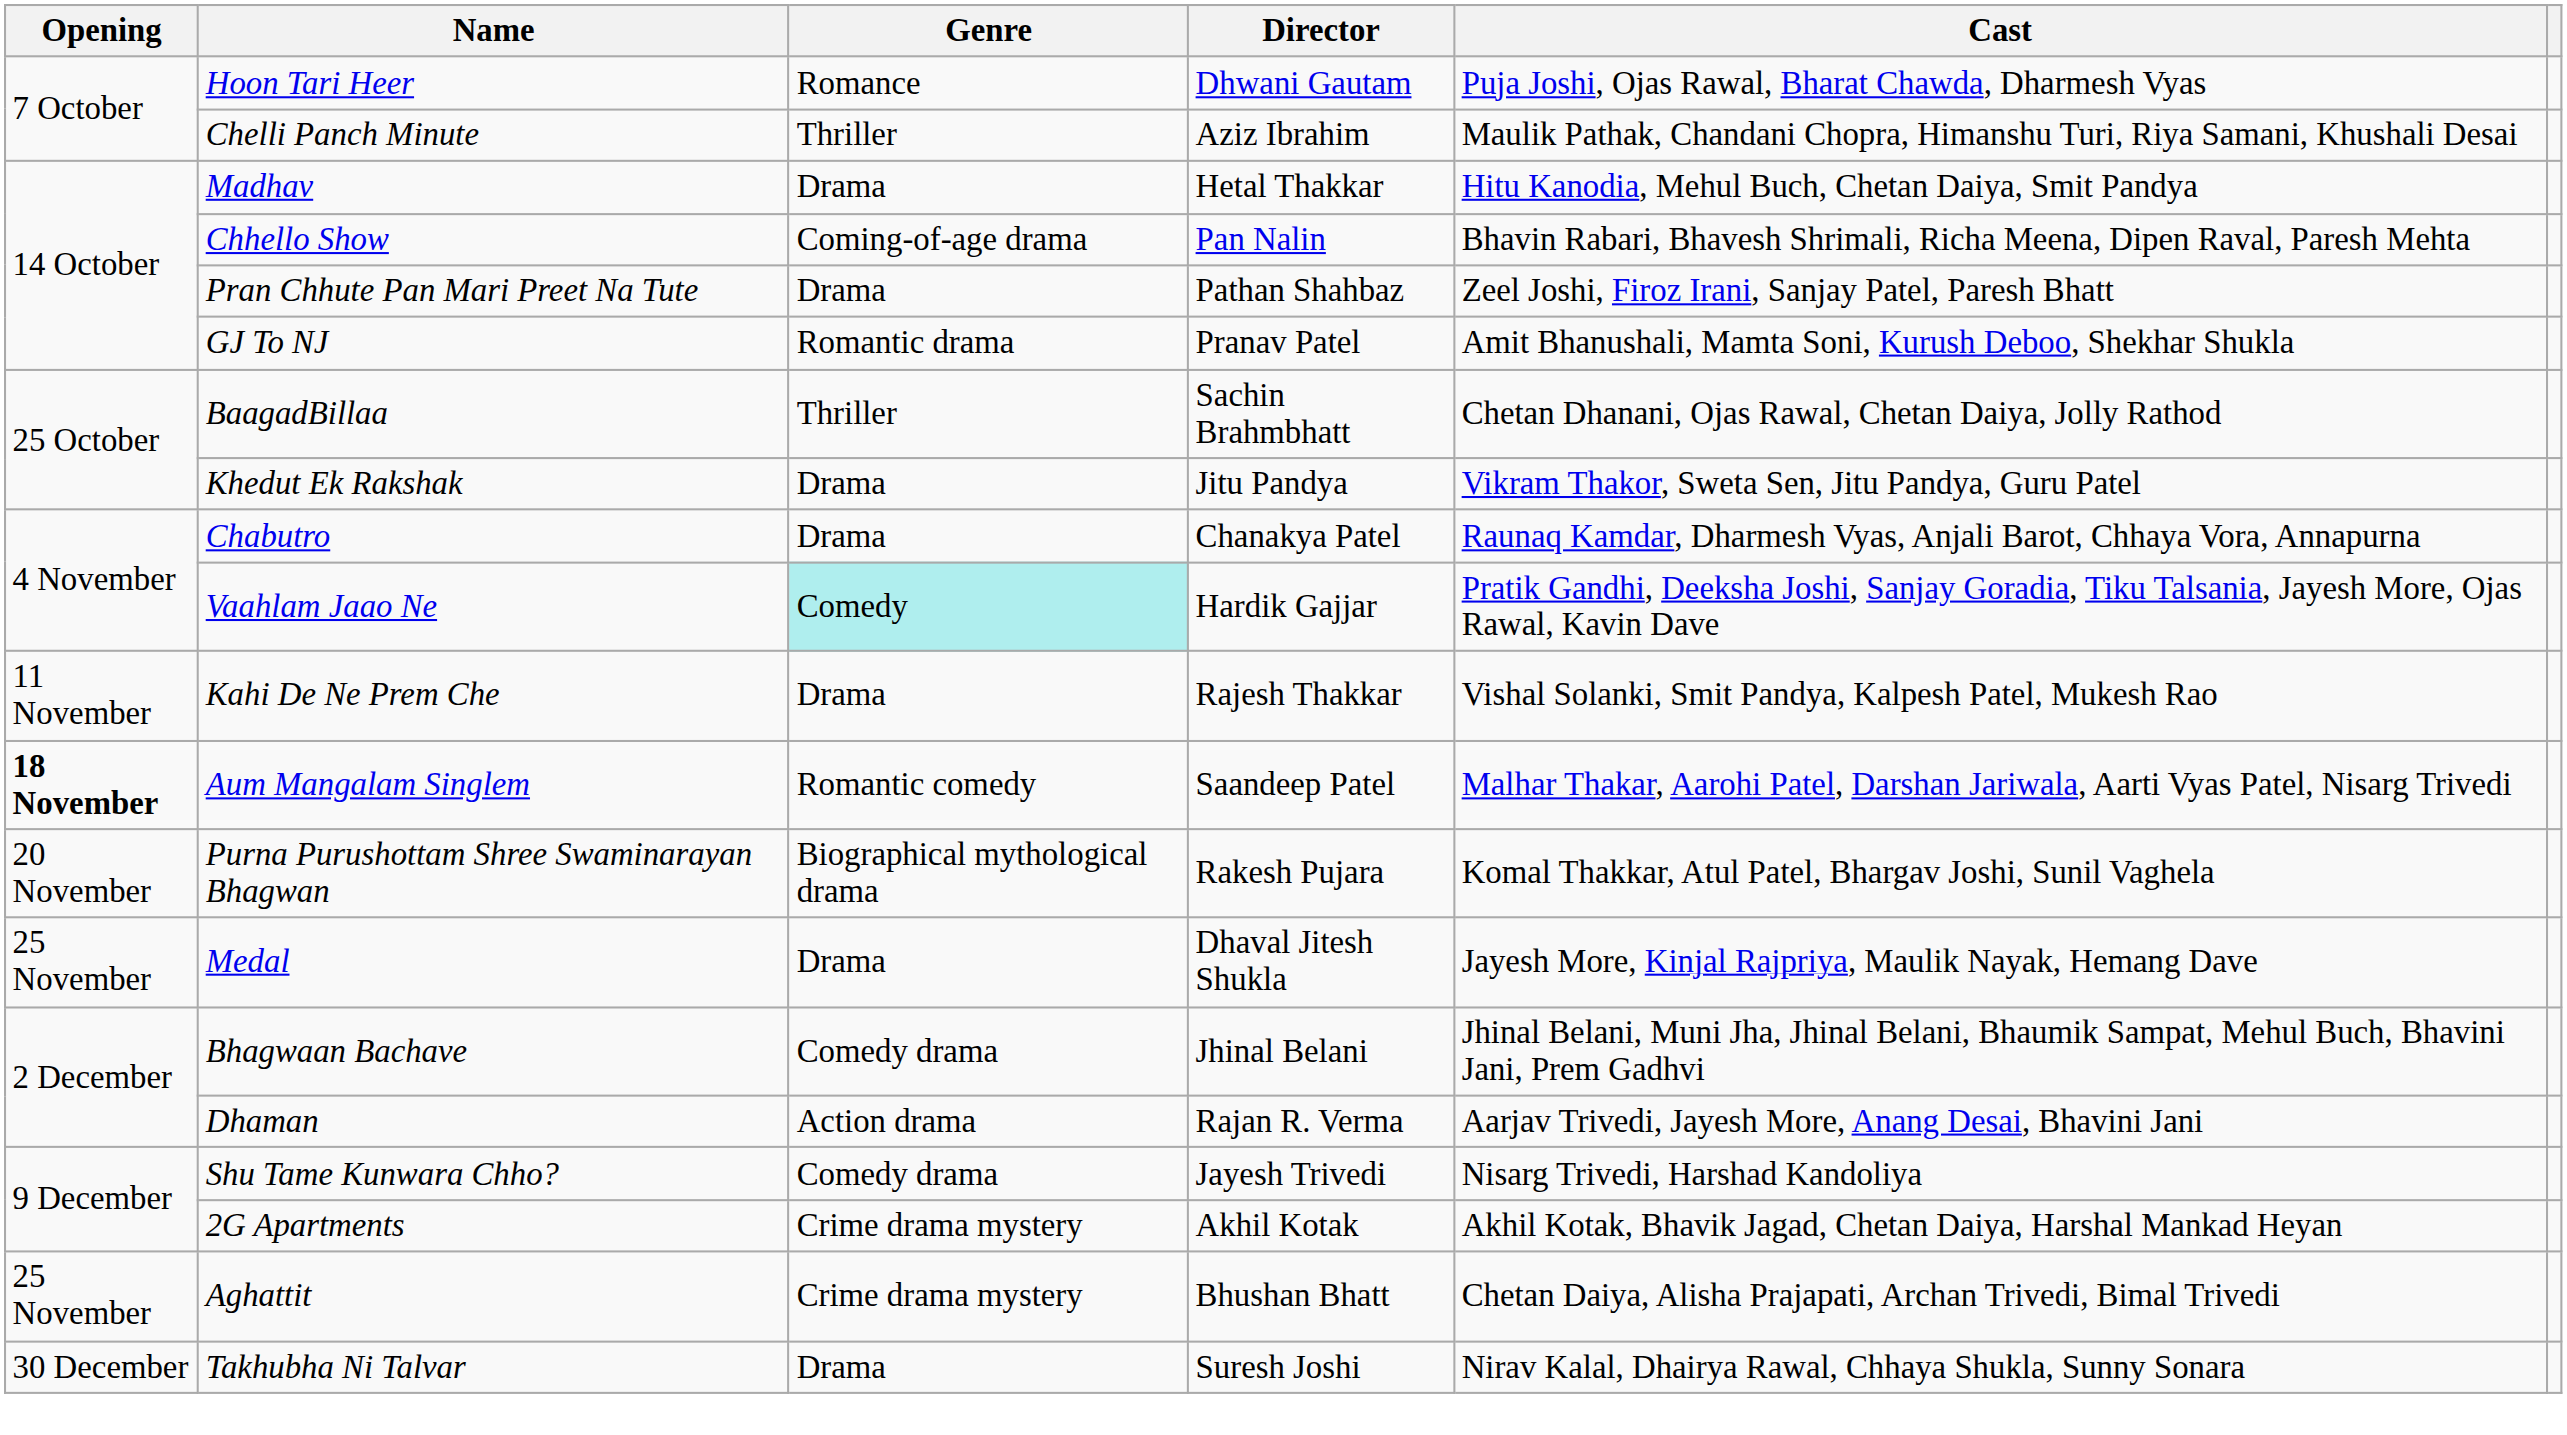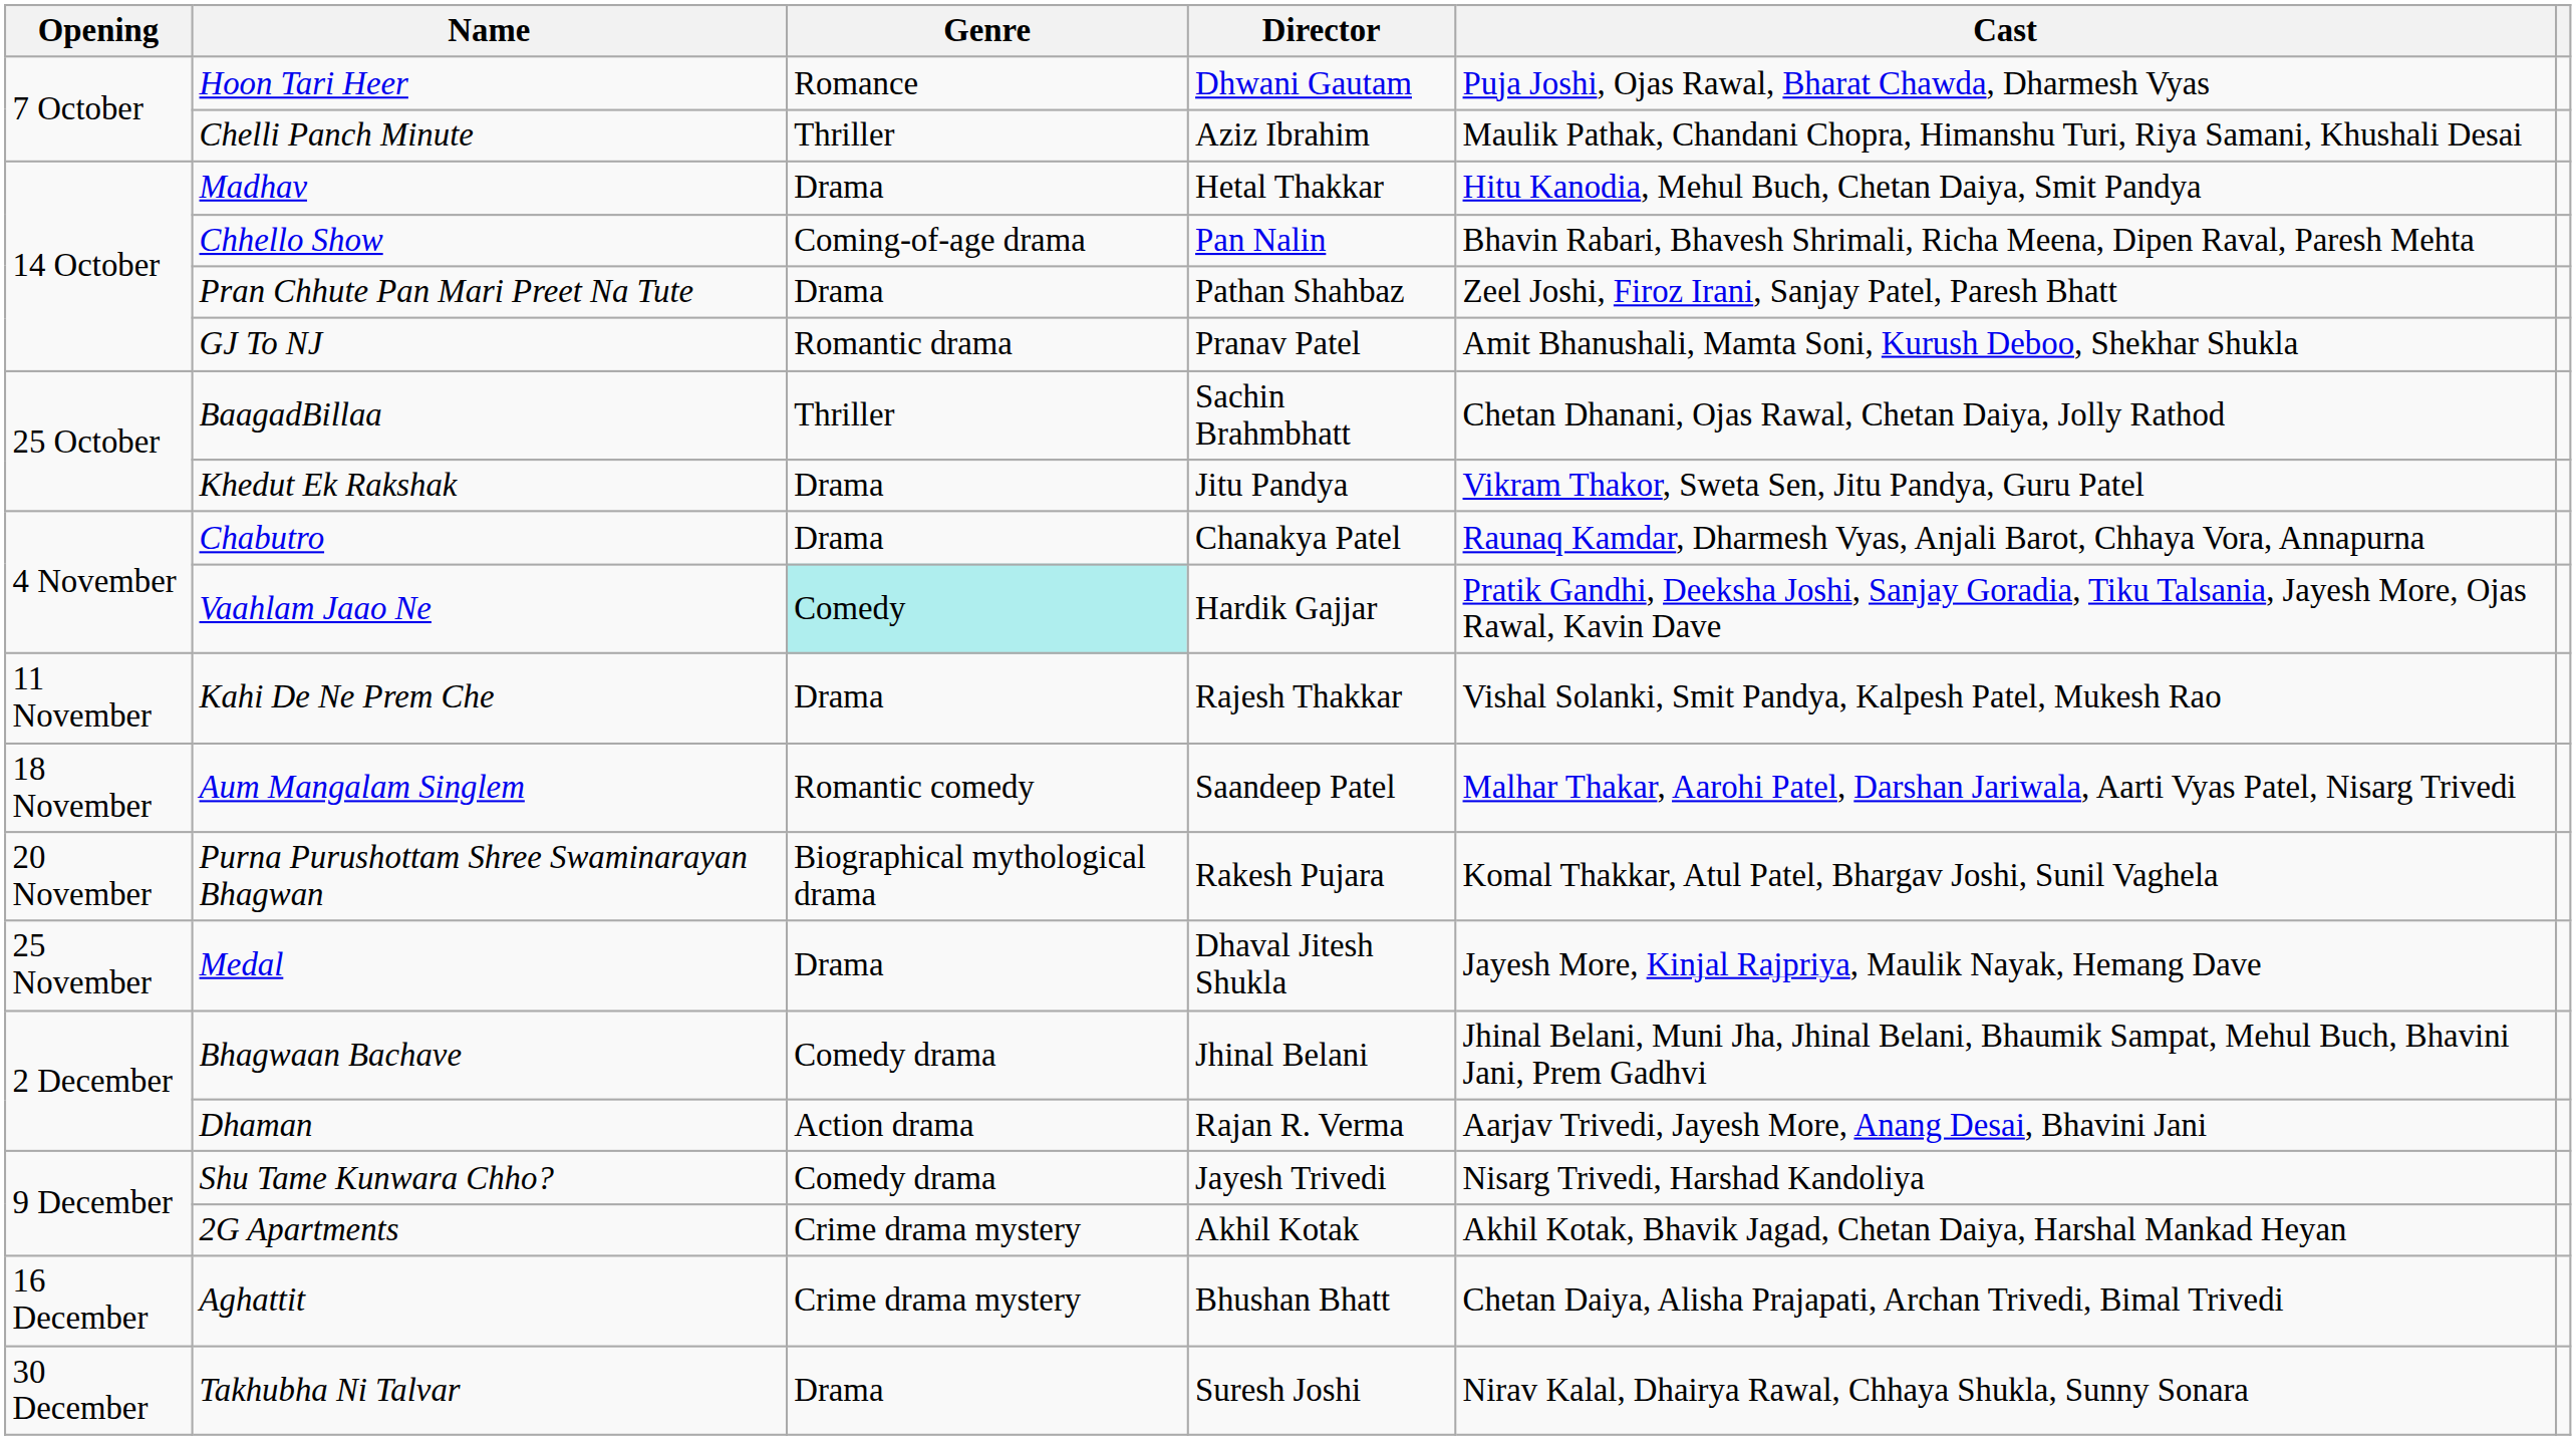Aum Mangalam Singlem | Opening: bold -> normal
Aghattit | Opening: 25 November -> 16 December
